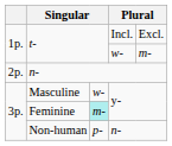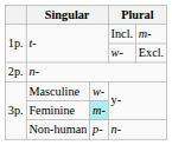t- / Incl. | column 5: Excl. -> m-
t- / w- | column 5: m- -> Excl.
